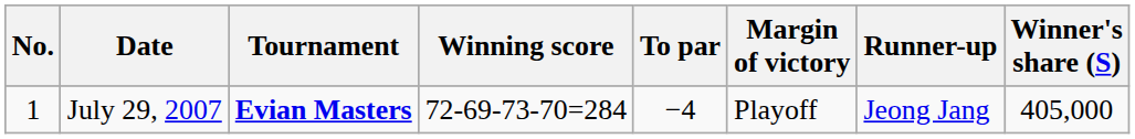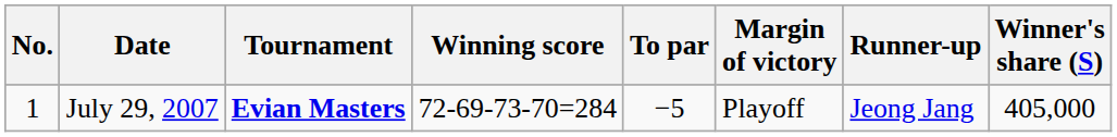July 29, 2007 | To par: −4 -> −5
